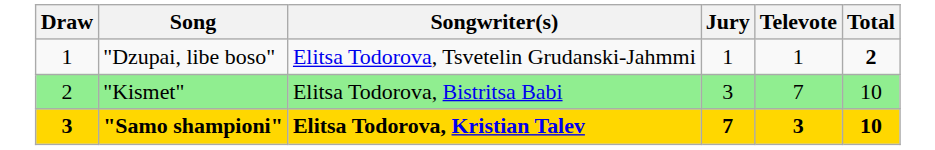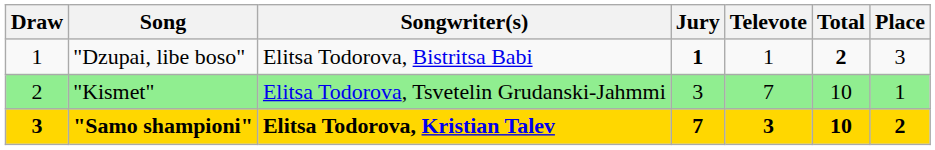+ column: Place | 3 | 1 | 2
"Dzupai, libe boso" | Songwriter(s): Elitsa Todorova, Tsvetelin Grudanski-Jahmmi -> Elitsa Todorova, Bistritsa Babi
"Dzupai, libe boso" | Jury: normal -> bold
"Kismet" | Songwriter(s): Elitsa Todorova, Bistritsa Babi -> Elitsa Todorova, Tsvetelin Grudanski-Jahmmi
